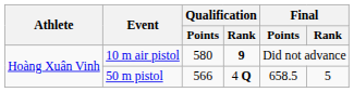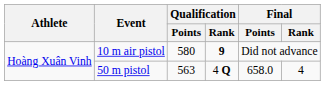50 m pistol | Qualification / Points: 566 -> 563
50 m pistol | Final / Points: 658.5 -> 658.0
50 m pistol | Final / Rank: 5 -> 4
